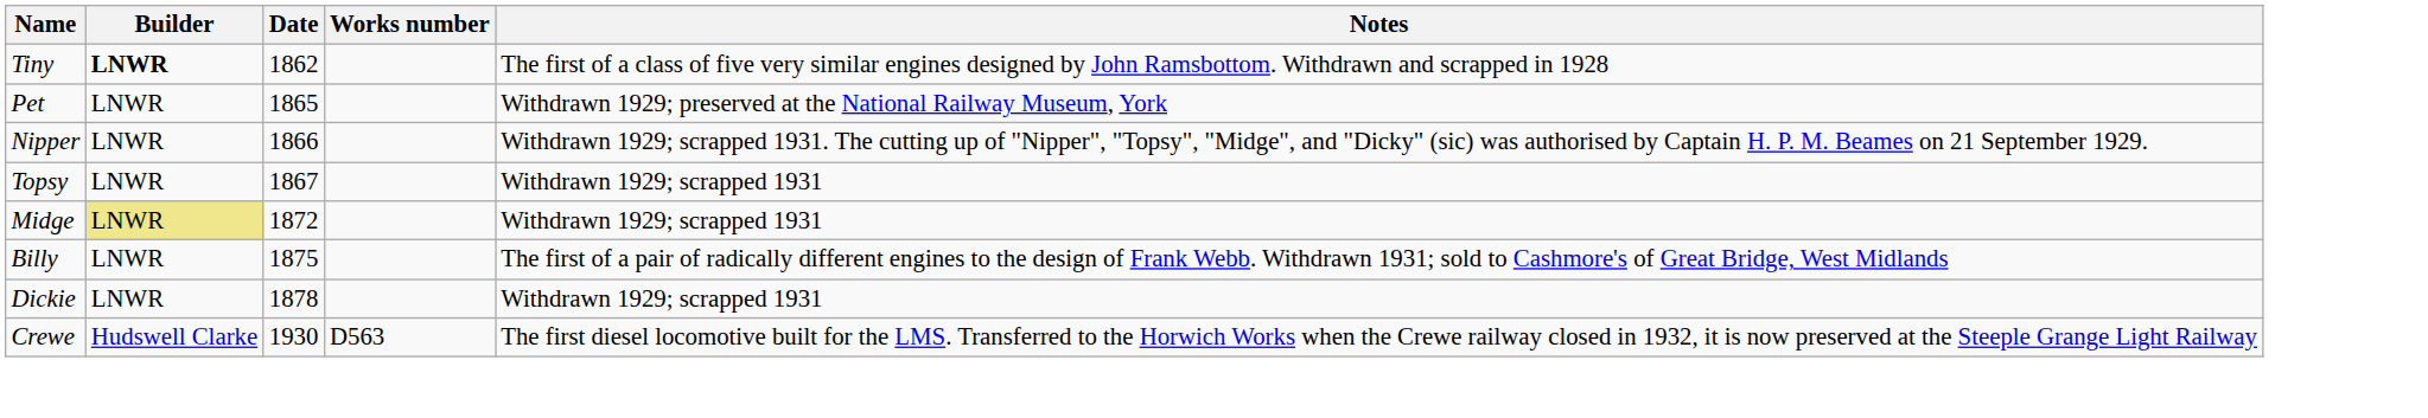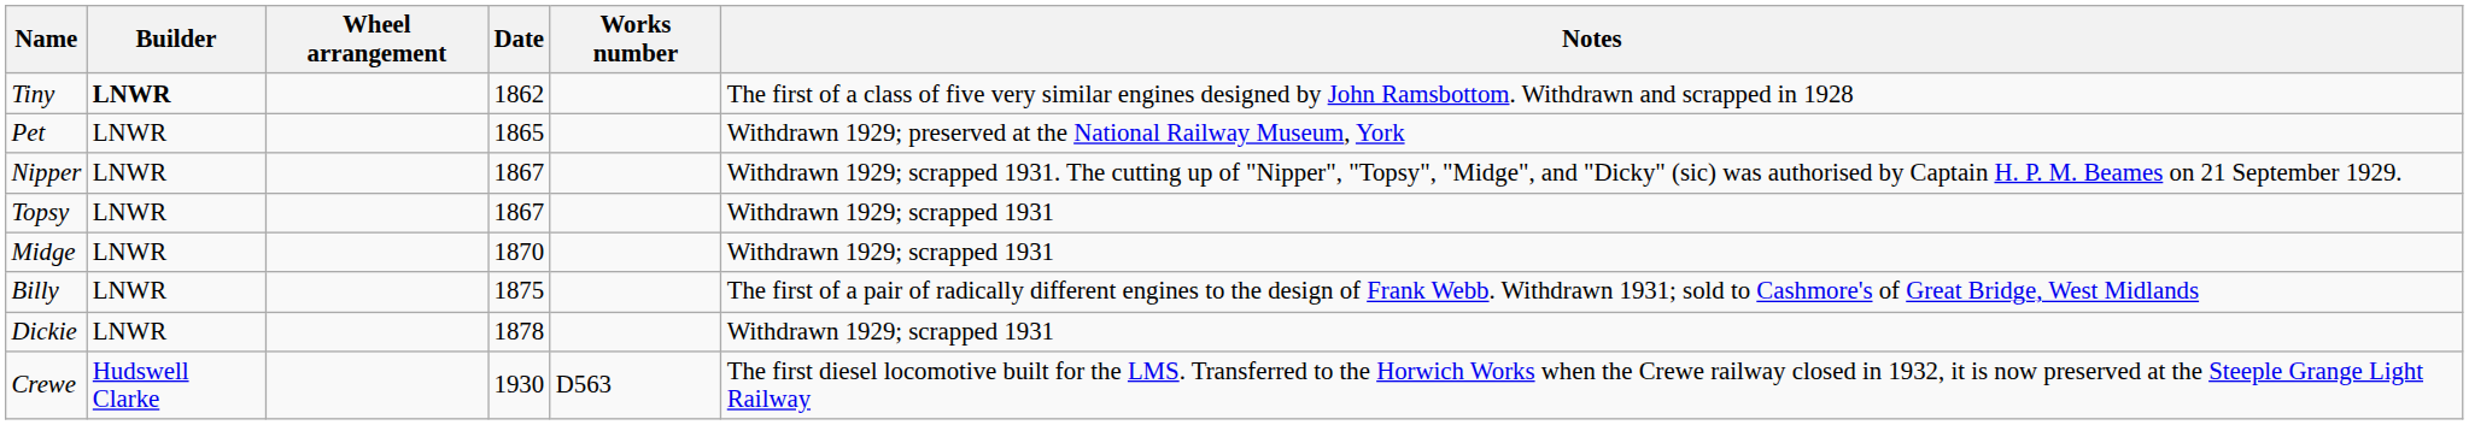+ column: Wheel arrangement
Nipper | Date: 1866 -> 1867
Midge | Builder: khaki background -> no background
Midge | Date: 1872 -> 1870
